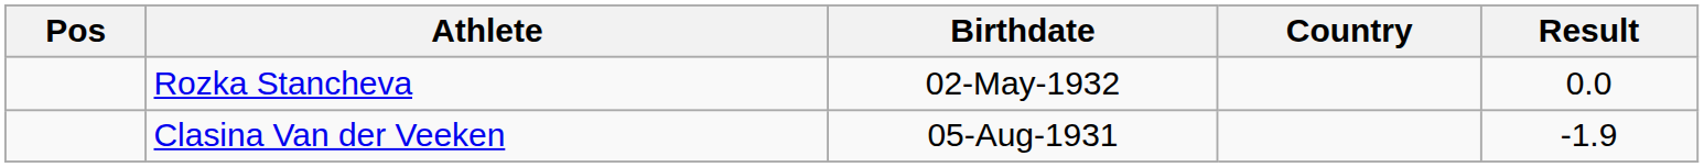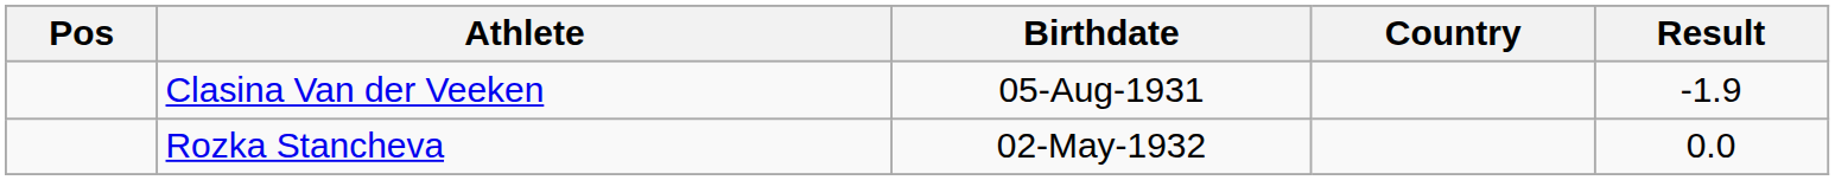rows swapped: Rozka Stancheva <-> Clasina Van der Veeken
